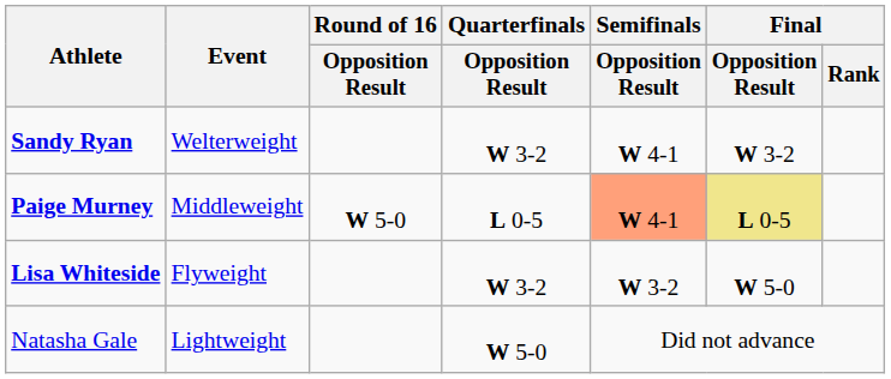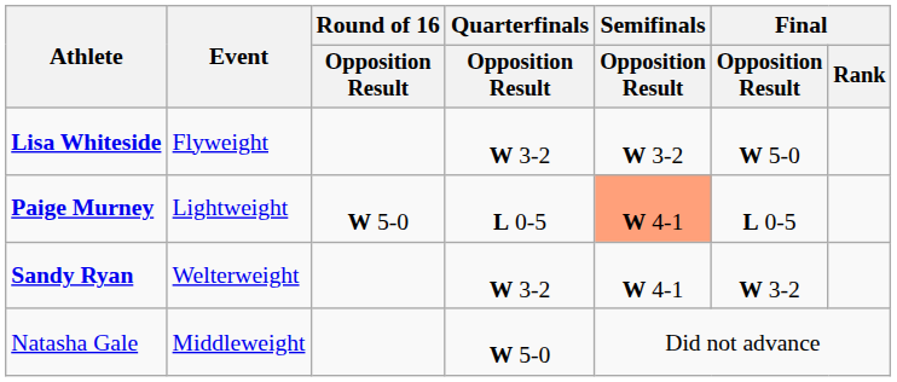rows swapped: Lisa Whiteside <-> Sandy Ryan
Paige Murney | Event: Middleweight -> Lightweight
Paige Murney | Final / Opposition Result: khaki background -> no background
Natasha Gale | Event: Lightweight -> Middleweight
